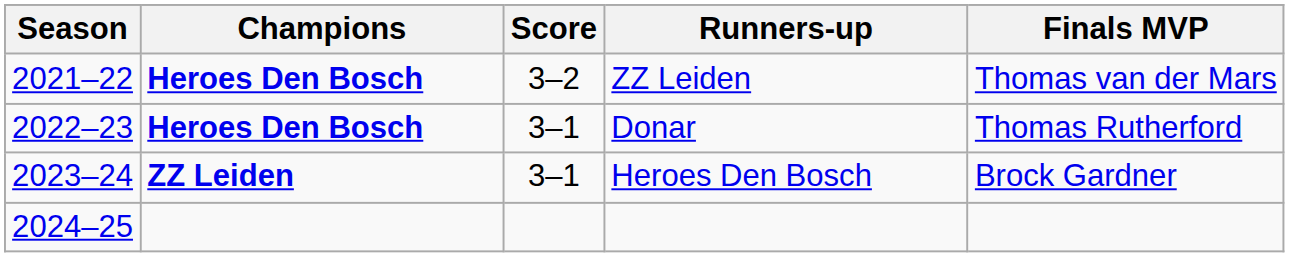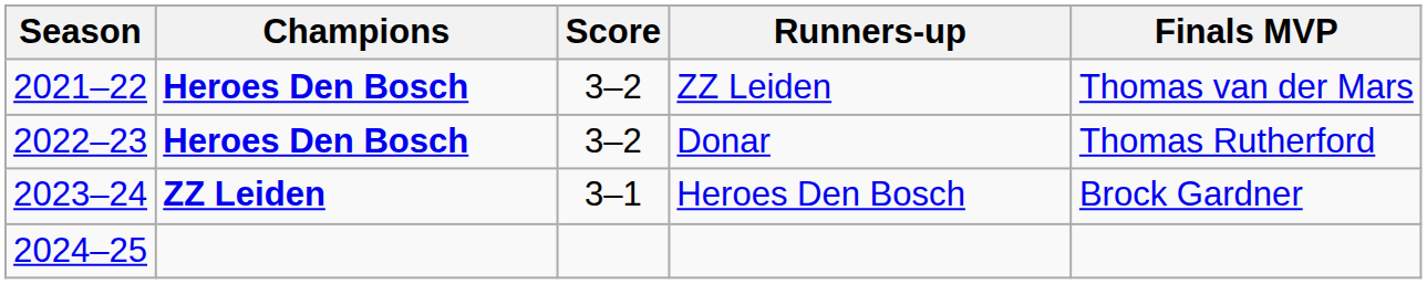Donar | Score: 3–1 -> 3–2
